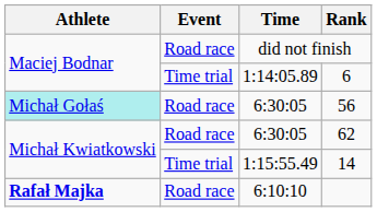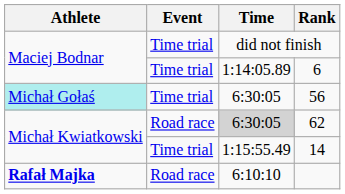did not finish | Event: Road race -> Time trial
56 | Event: Road race -> Time trial
62 | Time: no background -> lightgrey background
